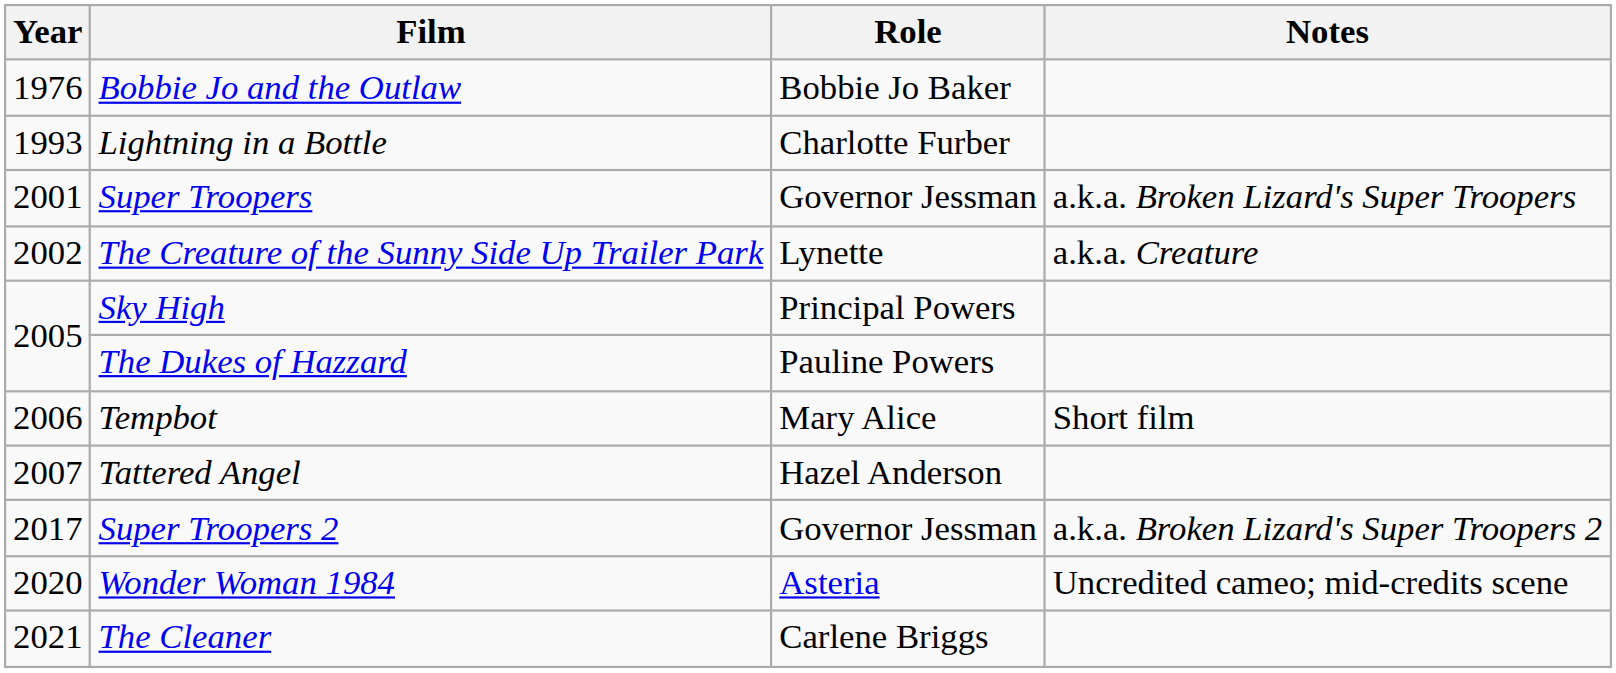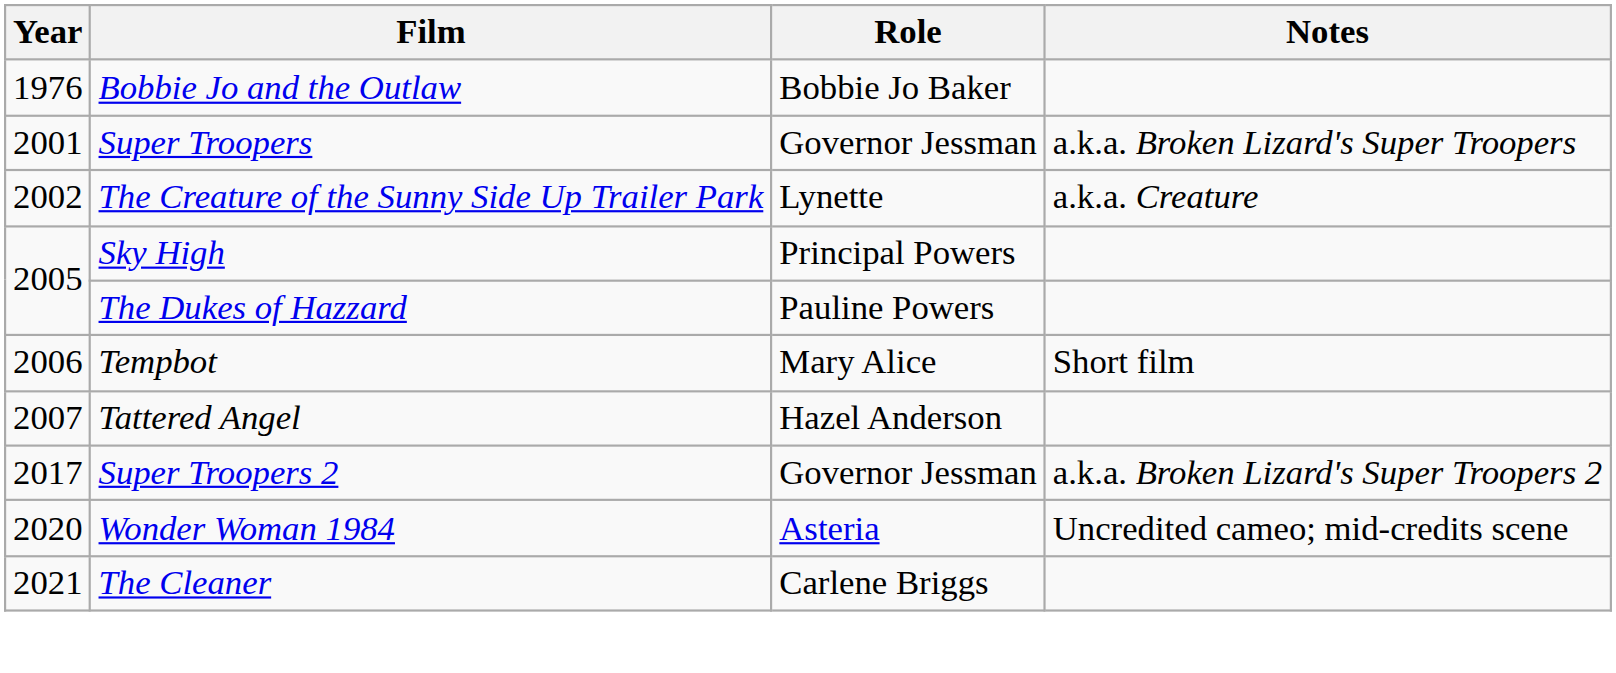- row: 1993 | Lightning in a Bottle | Charlotte Furber
